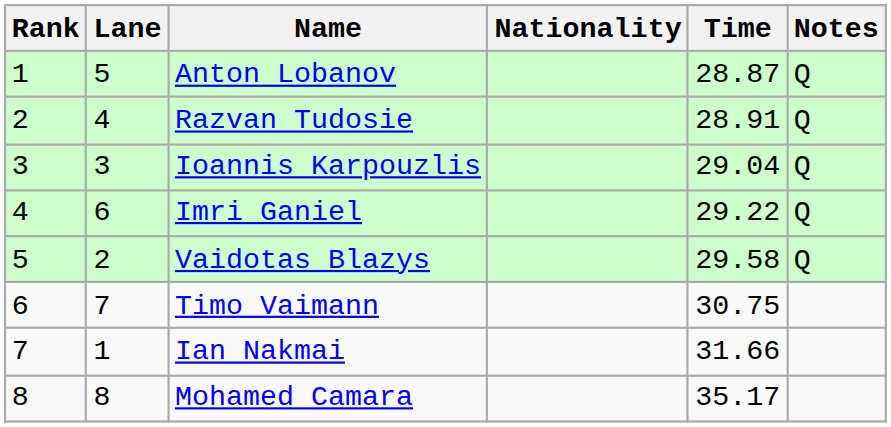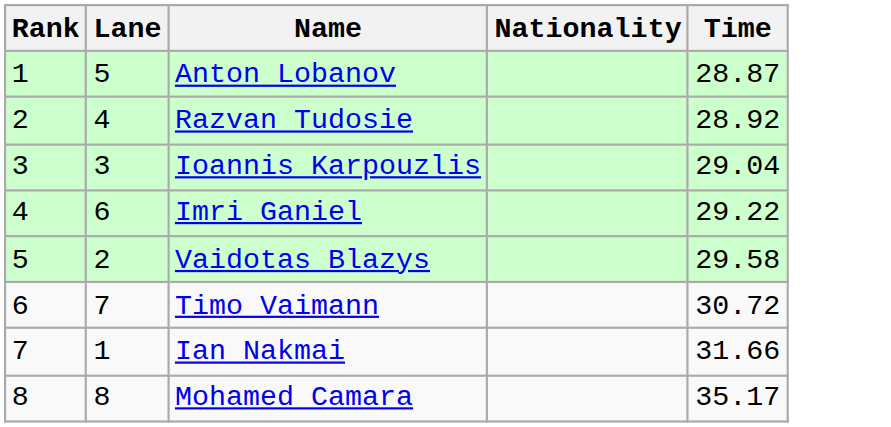- column: Notes | Q | Q | Q | Q | Q
Razvan Tudosie | Time: 28.91 -> 28.92
Timo Vaimann | Time: 30.75 -> 30.72
